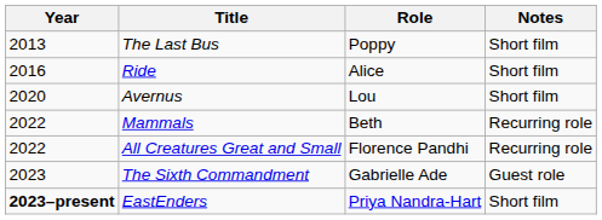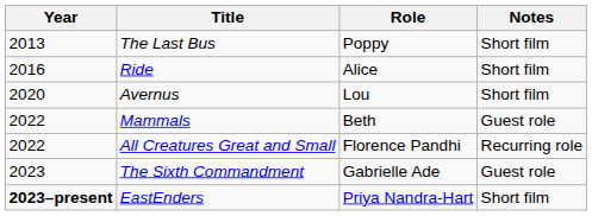Mammals | Notes: Recurring role -> Guest role
